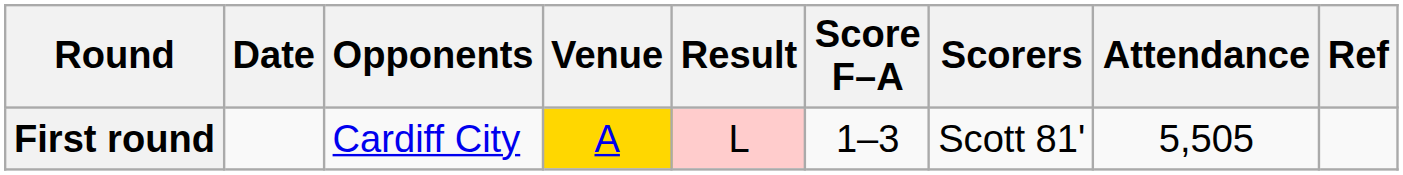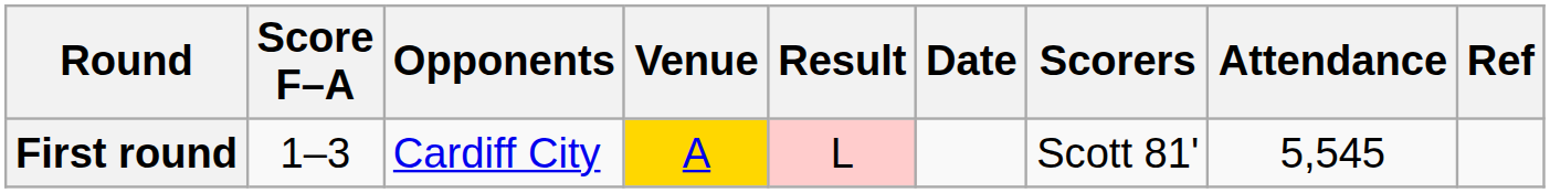columns swapped: Date <-> Score F–A
First round | Attendance: 5,505 -> 5,545
